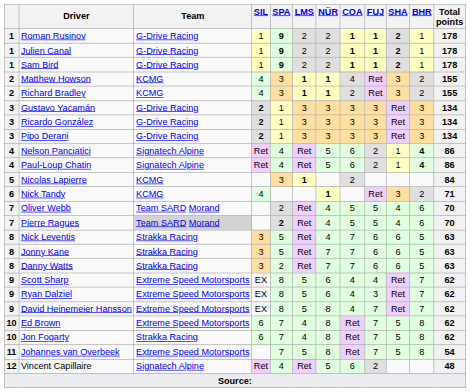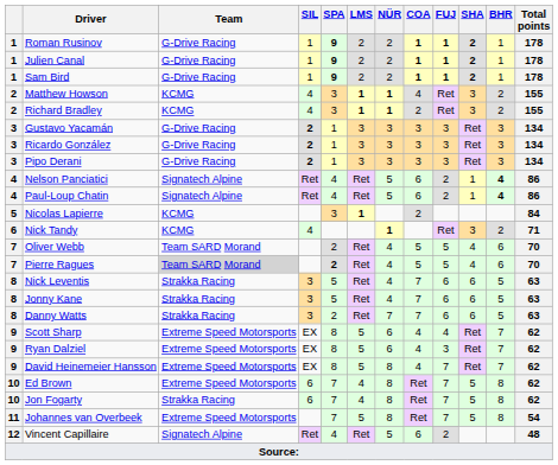Jonny Kane | NÜR: 7 -> 4
